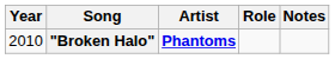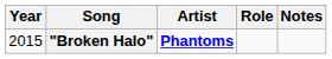"Broken Halo" | Year: 2010 -> 2015
